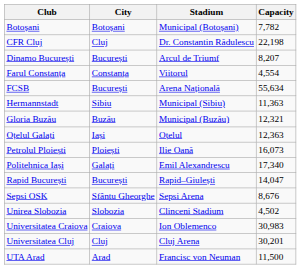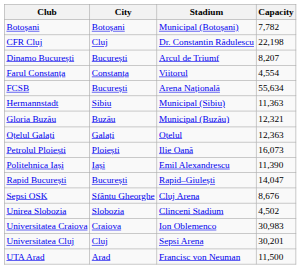Oțelul Galați | City: Iași -> Galați
Politehnica Iași | City: Galați -> Iași
Politehnica Iași | Capacity: 17,340 -> 11,390
Sepsi OSK | Stadium: Sepsi Arena -> Cluj Arena
Universitatea Cluj | Stadium: Cluj Arena -> Sepsi Arena
